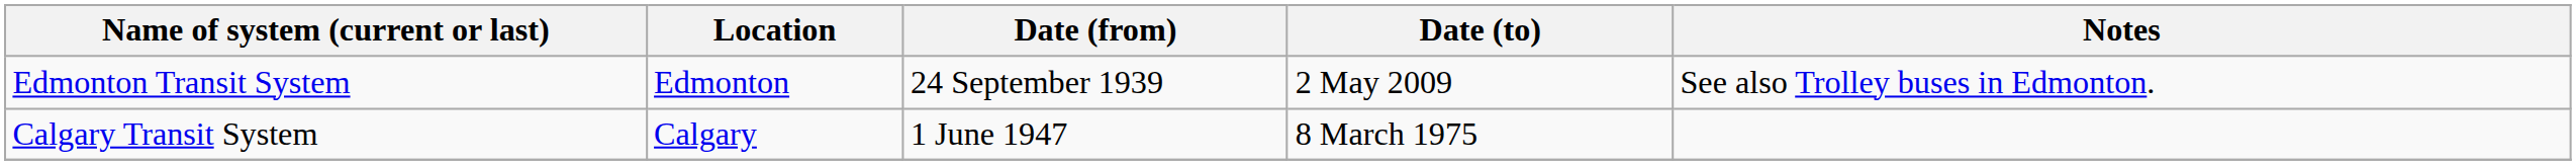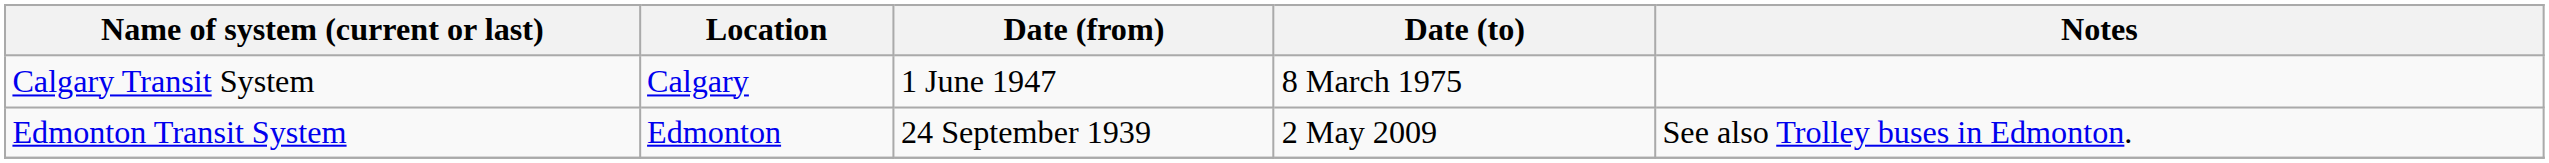rows swapped: Calgary Transit System <-> Edmonton Transit System
